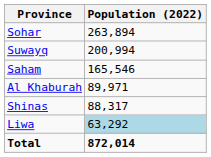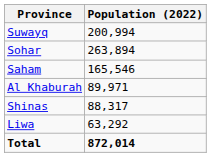rows swapped: Sohar <-> Suwayq
Liwa | Population (2022): lightblue background -> no background
